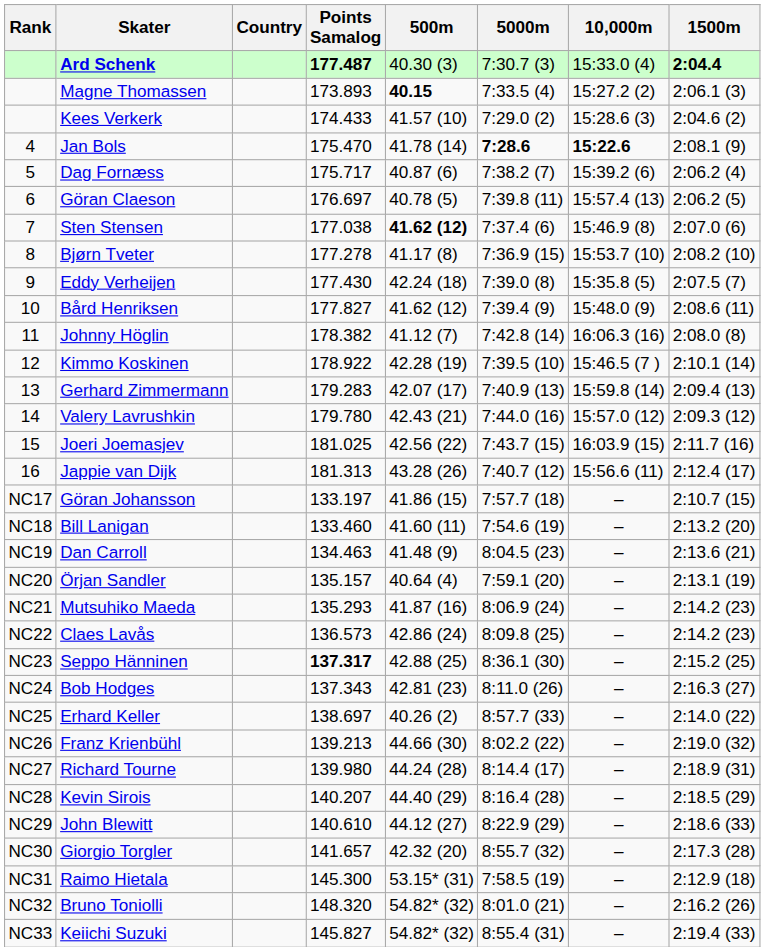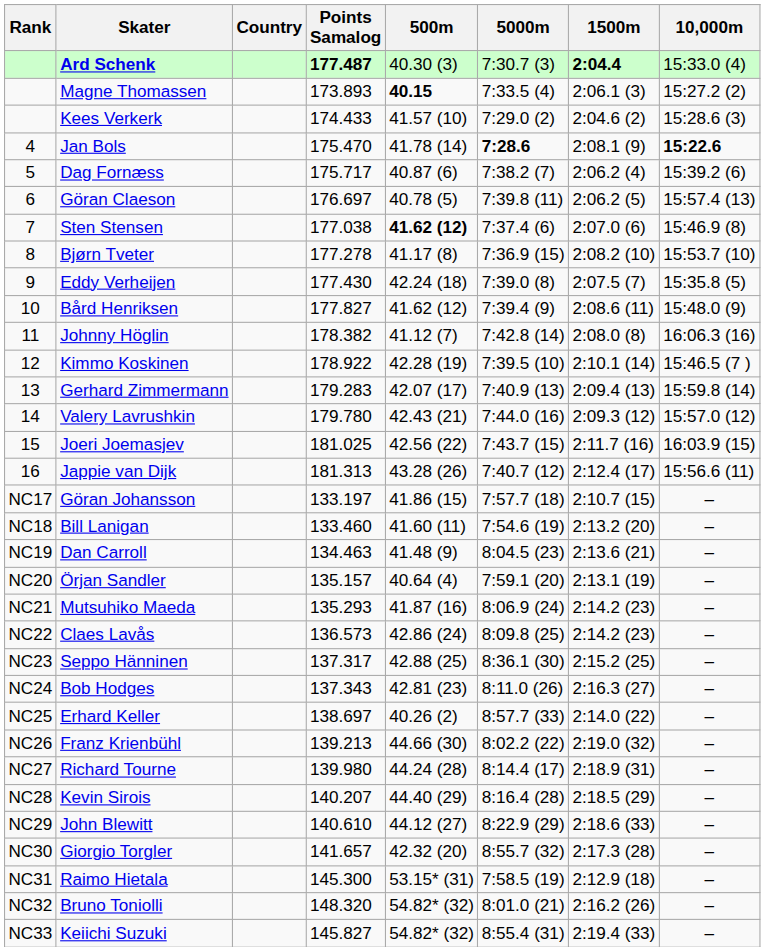columns swapped: 1500m <-> 10,000m
Seppo Hänninen | Points Samalog: bold -> normal
